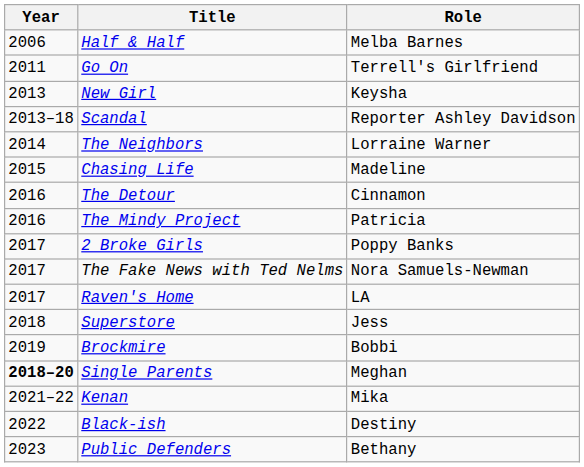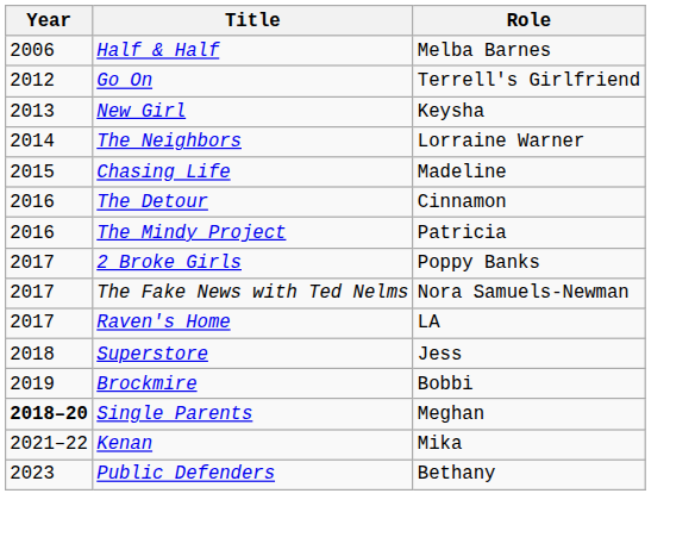Go On | Year: 2011 -> 2012
- row: 2013–18 | Scandal | Reporter Ashley Davidson
- row: 2022 | Black-ish | Destiny
